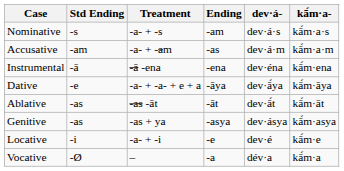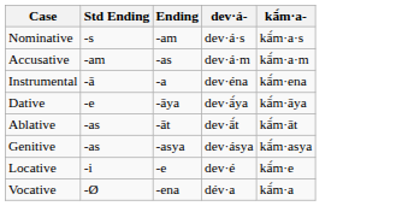- column: Treatment | -a- + -s | -a- + -am | -ā -ena | -a- + -a- + e + a | -as -āt | -as + ya | -a- + -i | –
Instrumental | Ending: -ena -> -a
Vocative | Ending: -a -> -ena
